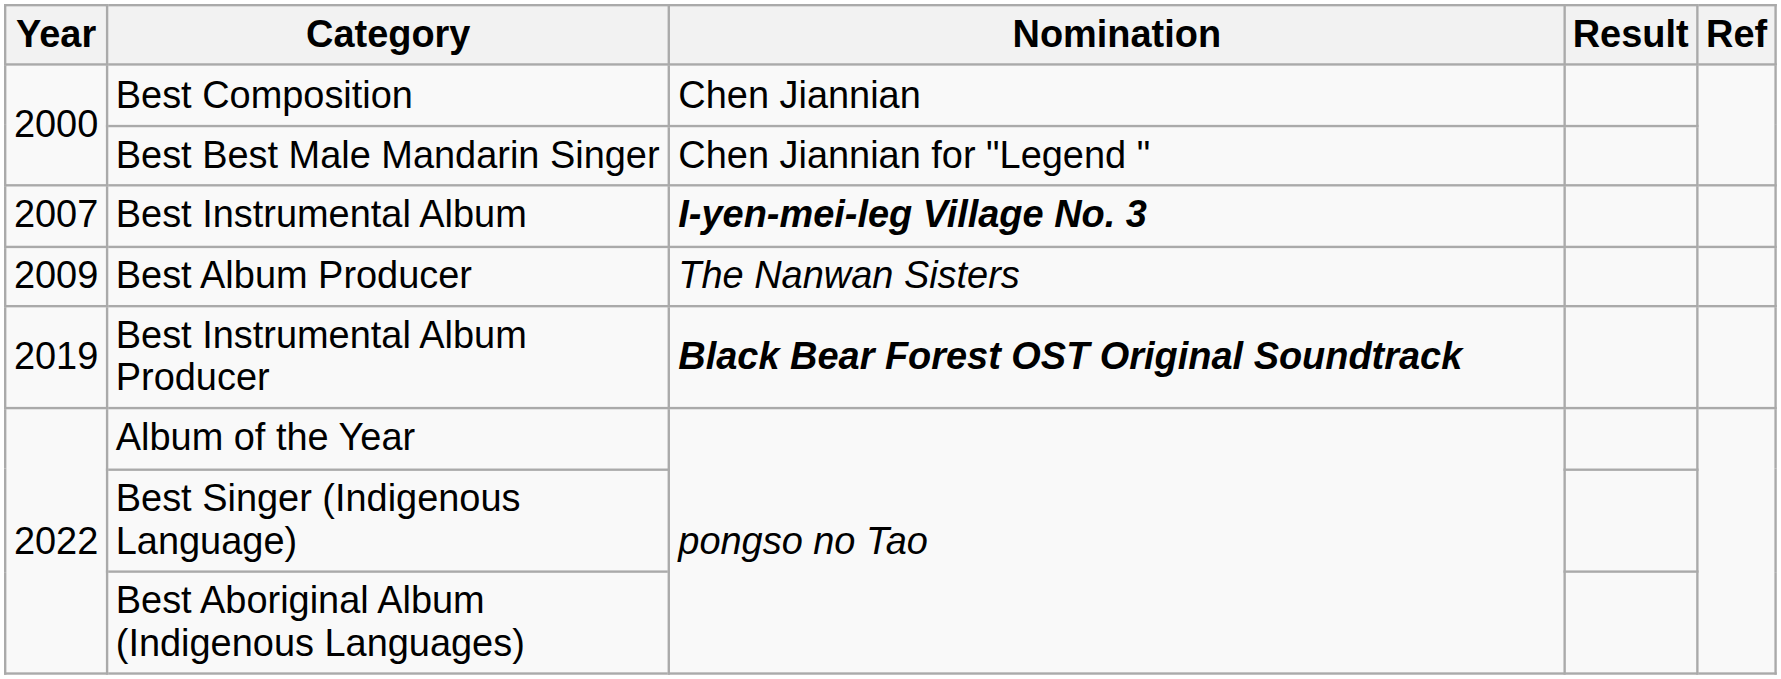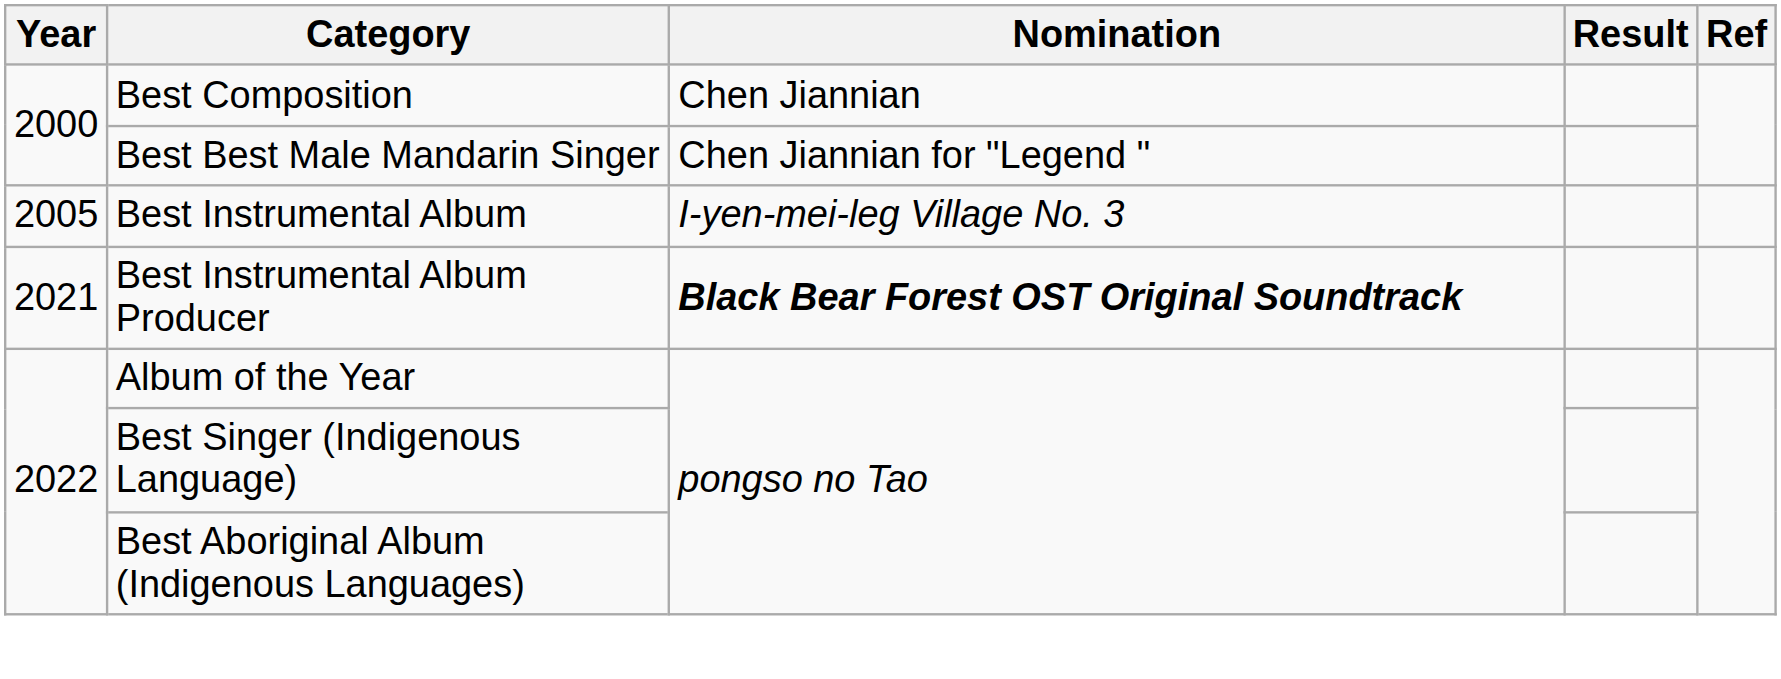Best Instrumental Album | Year: 2007 -> 2005
Best Instrumental Album | Nomination: bold -> normal
- row: 2009 | Best Album Producer | The Nanwan Sisters
Best Instrumental Album Producer | Year: 2019 -> 2021
